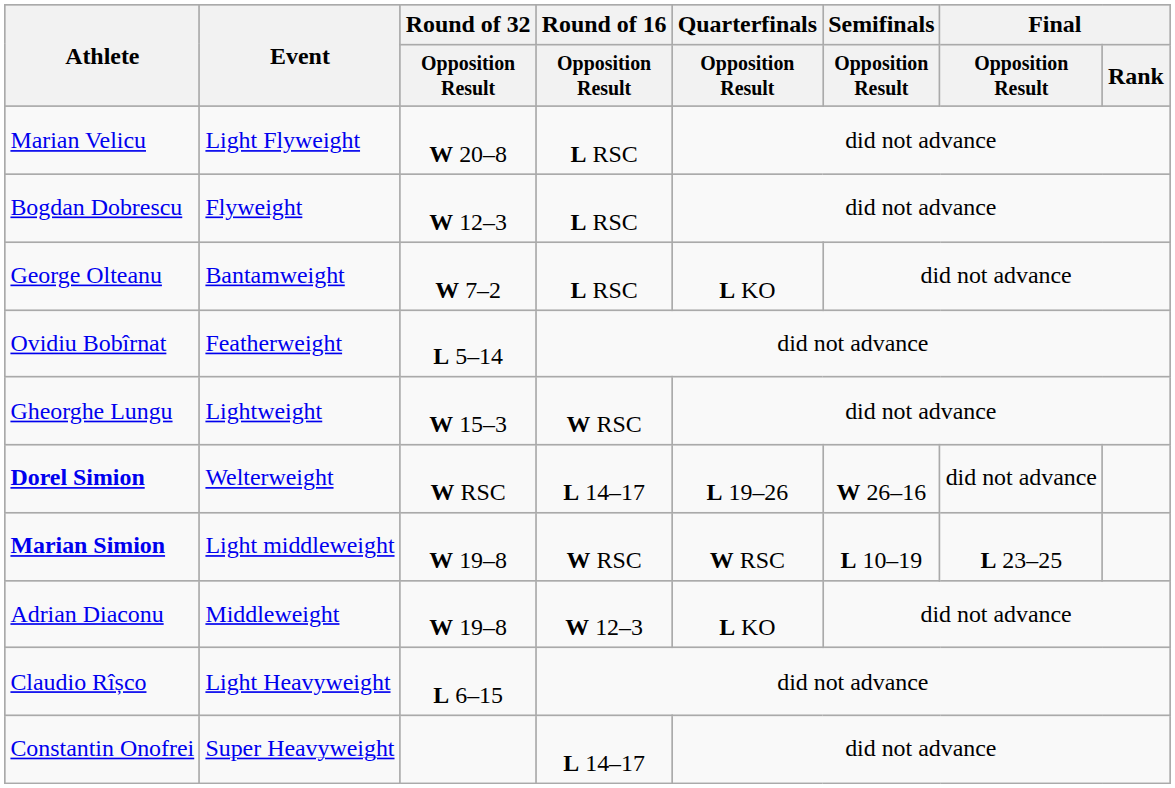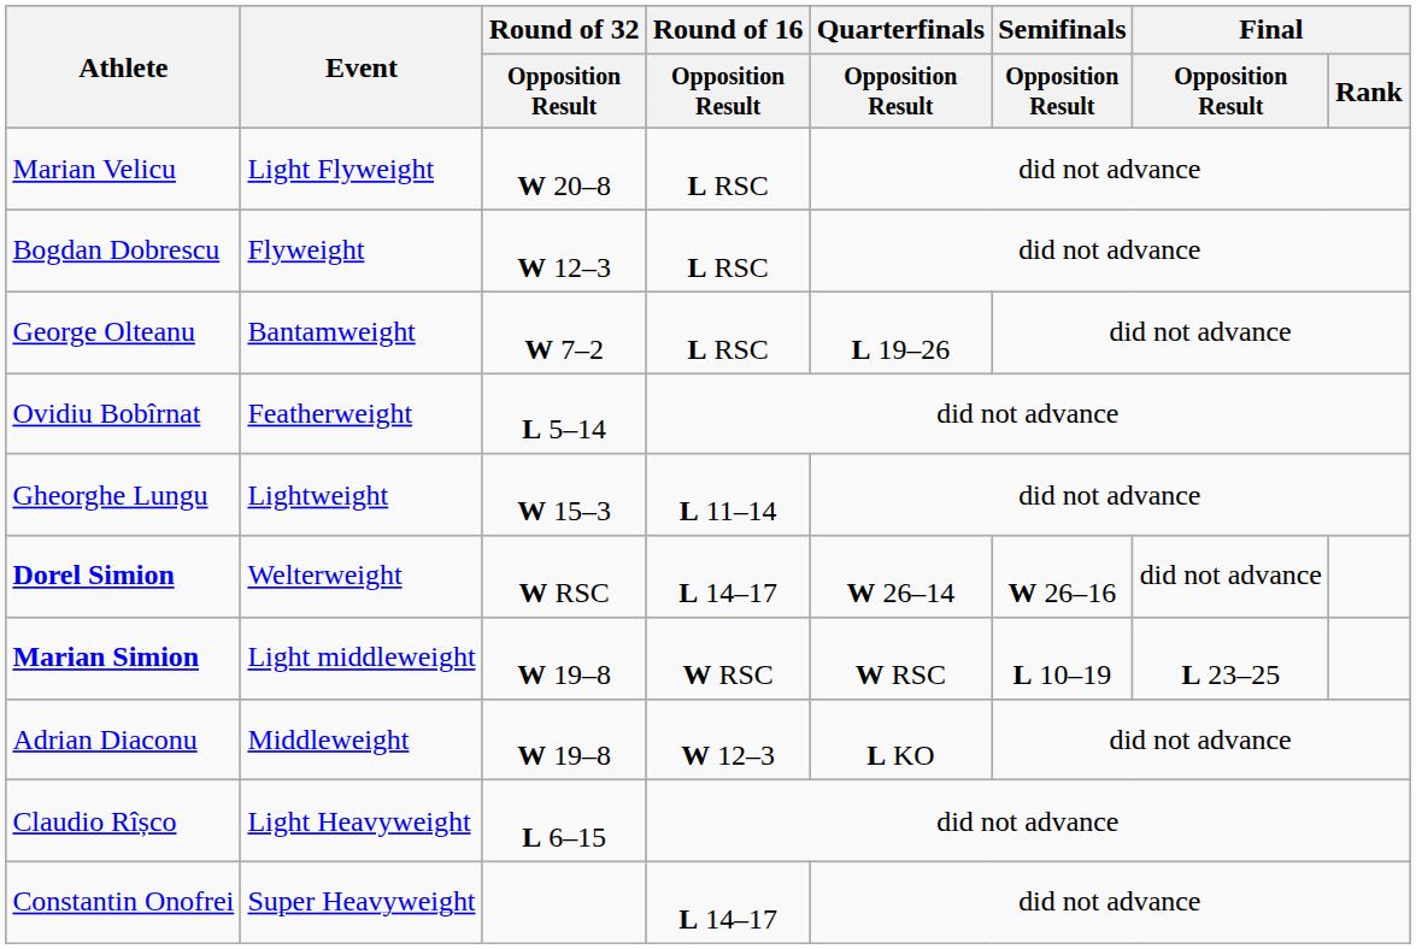George Olteanu | Quarterfinals / Opposition Result: L KO -> L 19–26
Gheorghe Lungu | Round of 16 / Opposition Result: W RSC -> L 11–14
Dorel Simion | Quarterfinals / Opposition Result: L 19–26 -> W 26–14
